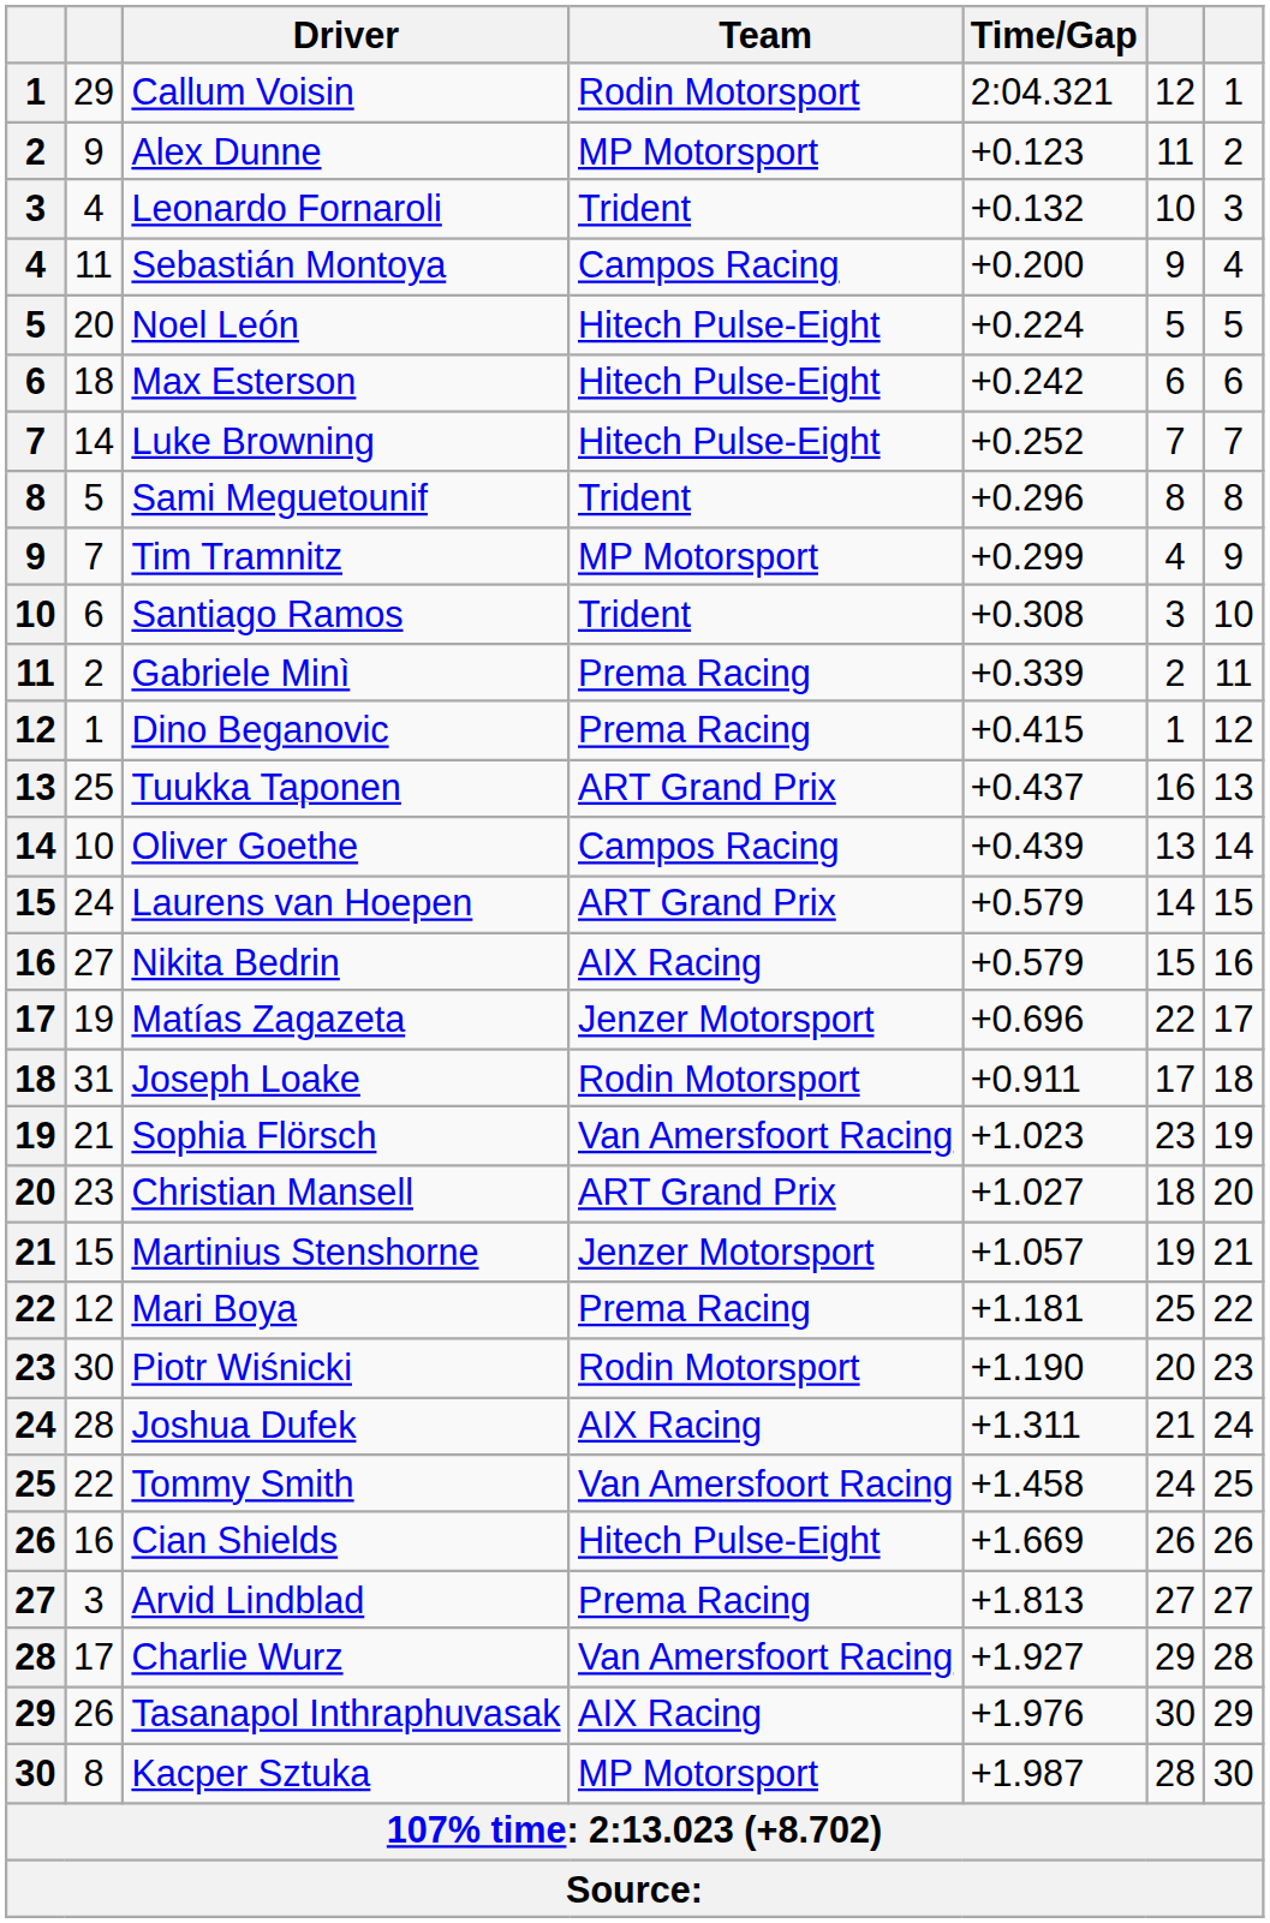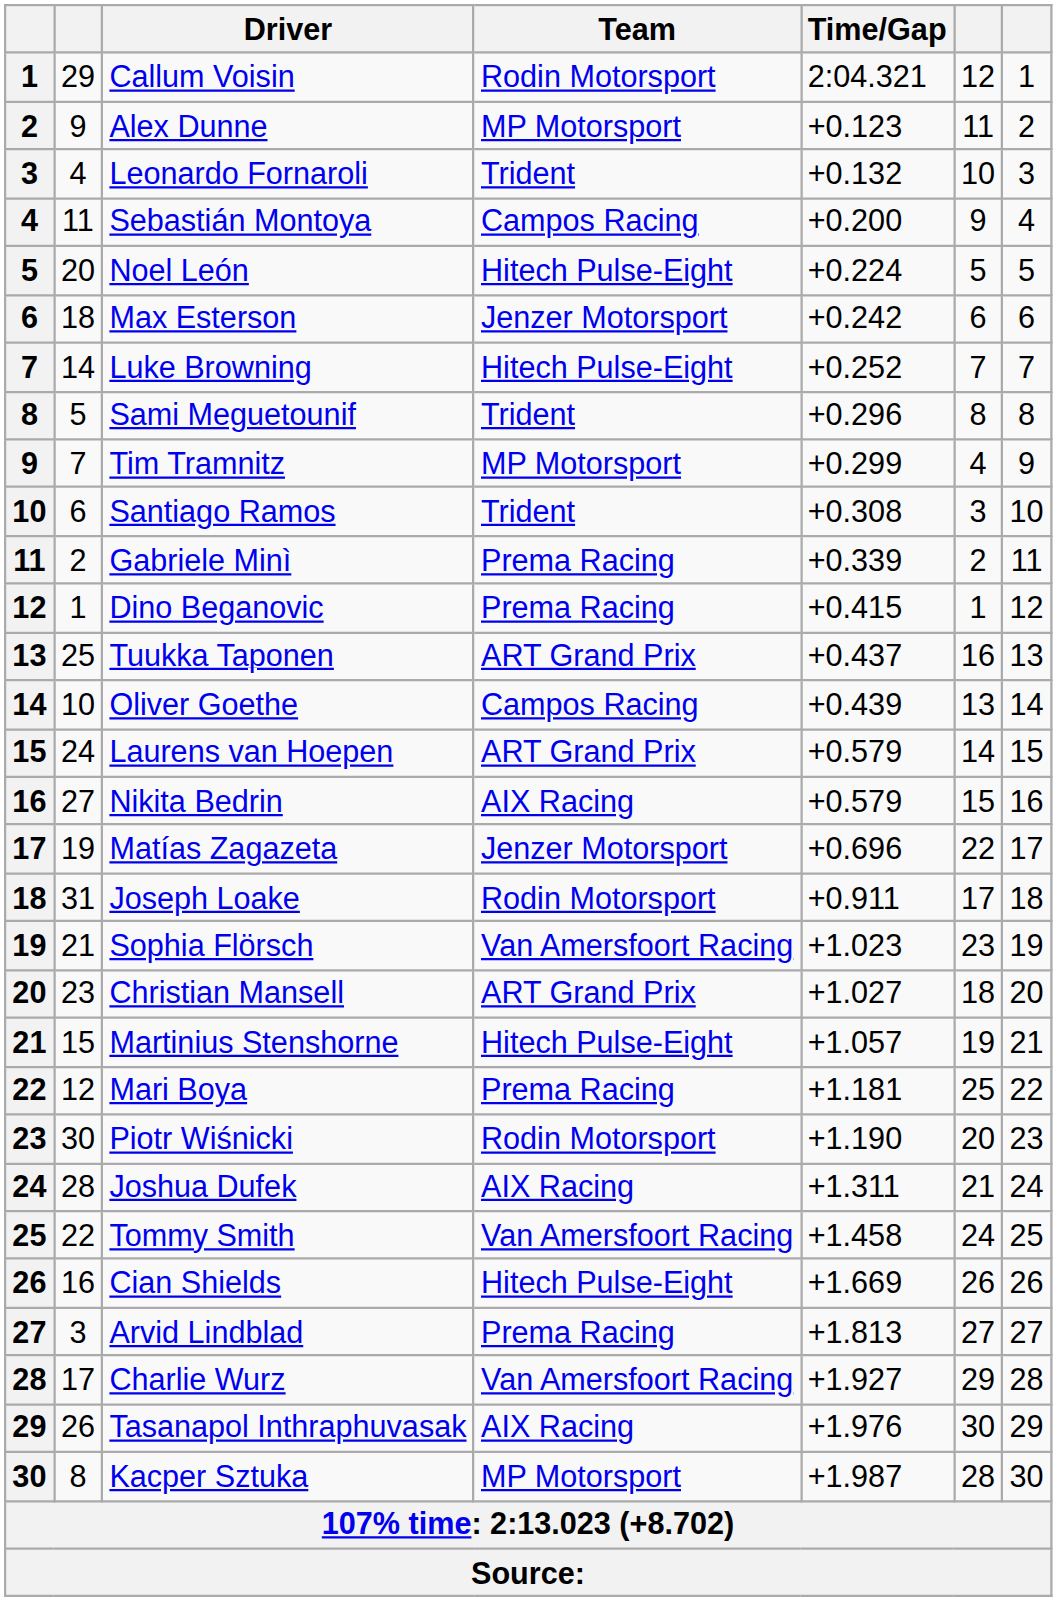Max Esterson | Team: Hitech Pulse-Eight -> Jenzer Motorsport
Martinius Stenshorne | Team: Jenzer Motorsport -> Hitech Pulse-Eight
